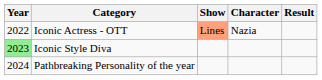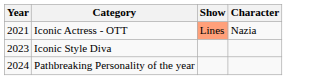- column: Result
Iconic Actress - OTT | Year: 2022 -> 2021
Iconic Style Diva | Year: lightgreen background -> no background
